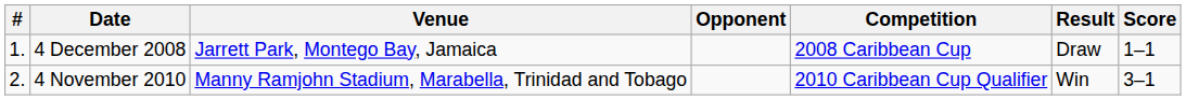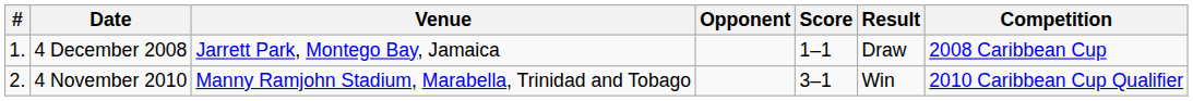columns swapped: Score <-> Competition
